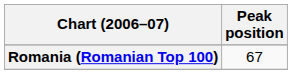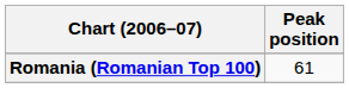Romania (Romanian Top 100) | Peak position: 67 -> 61
